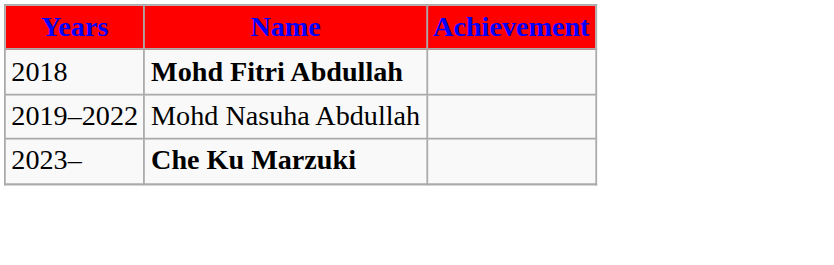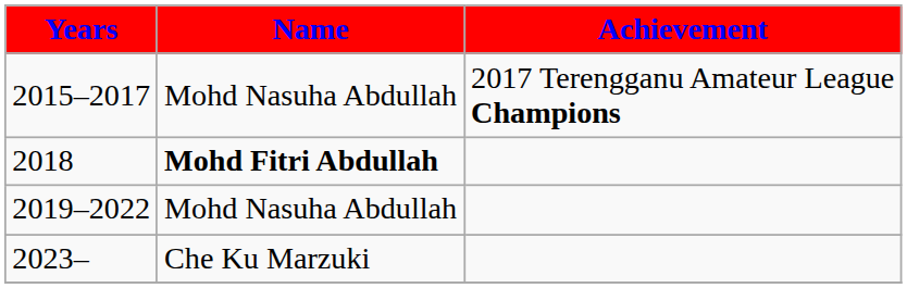+ row: 2015–2017 | Mohd Nasuha Abdullah | 2017 Terengganu Amateur League Champions
2023– | Name: bold -> normal
